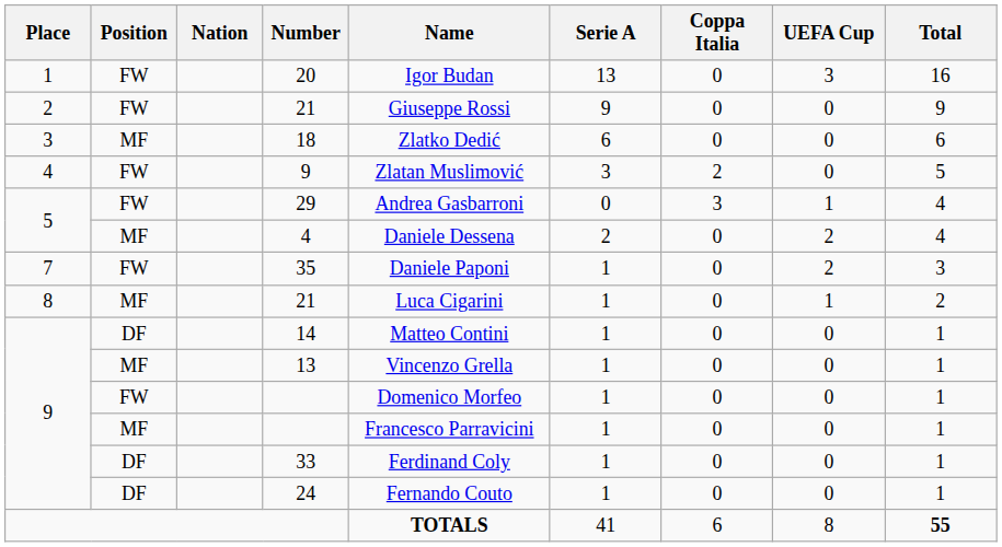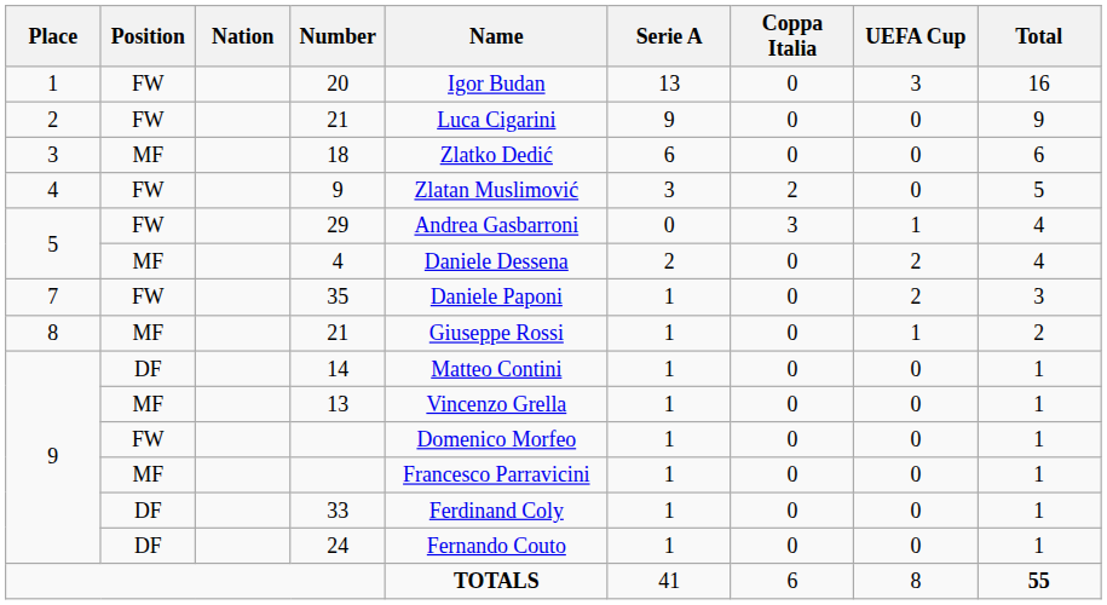FW / 21 | Name: Giuseppe Rossi -> Luca Cigarini
MF / 21 | Name: Luca Cigarini -> Giuseppe Rossi
